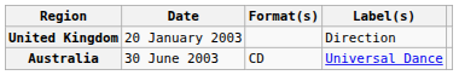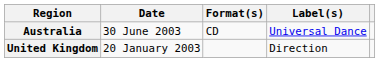rows swapped: United Kingdom <-> Australia
